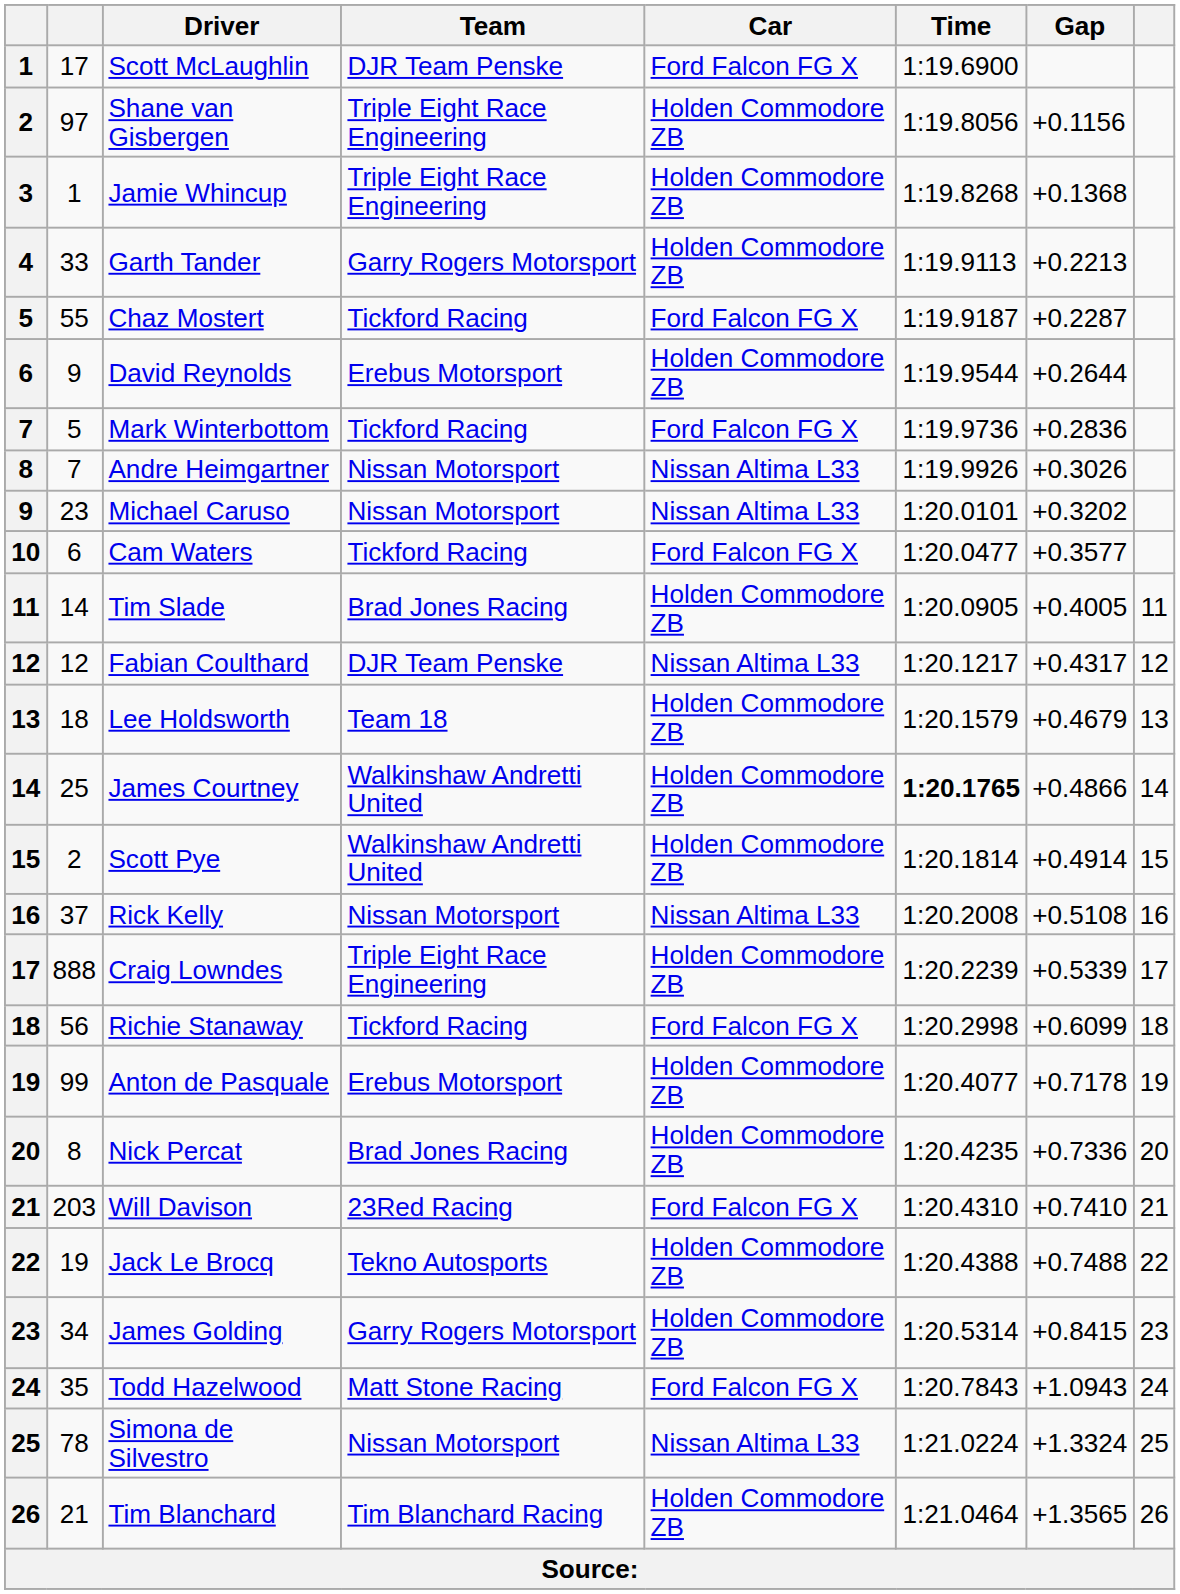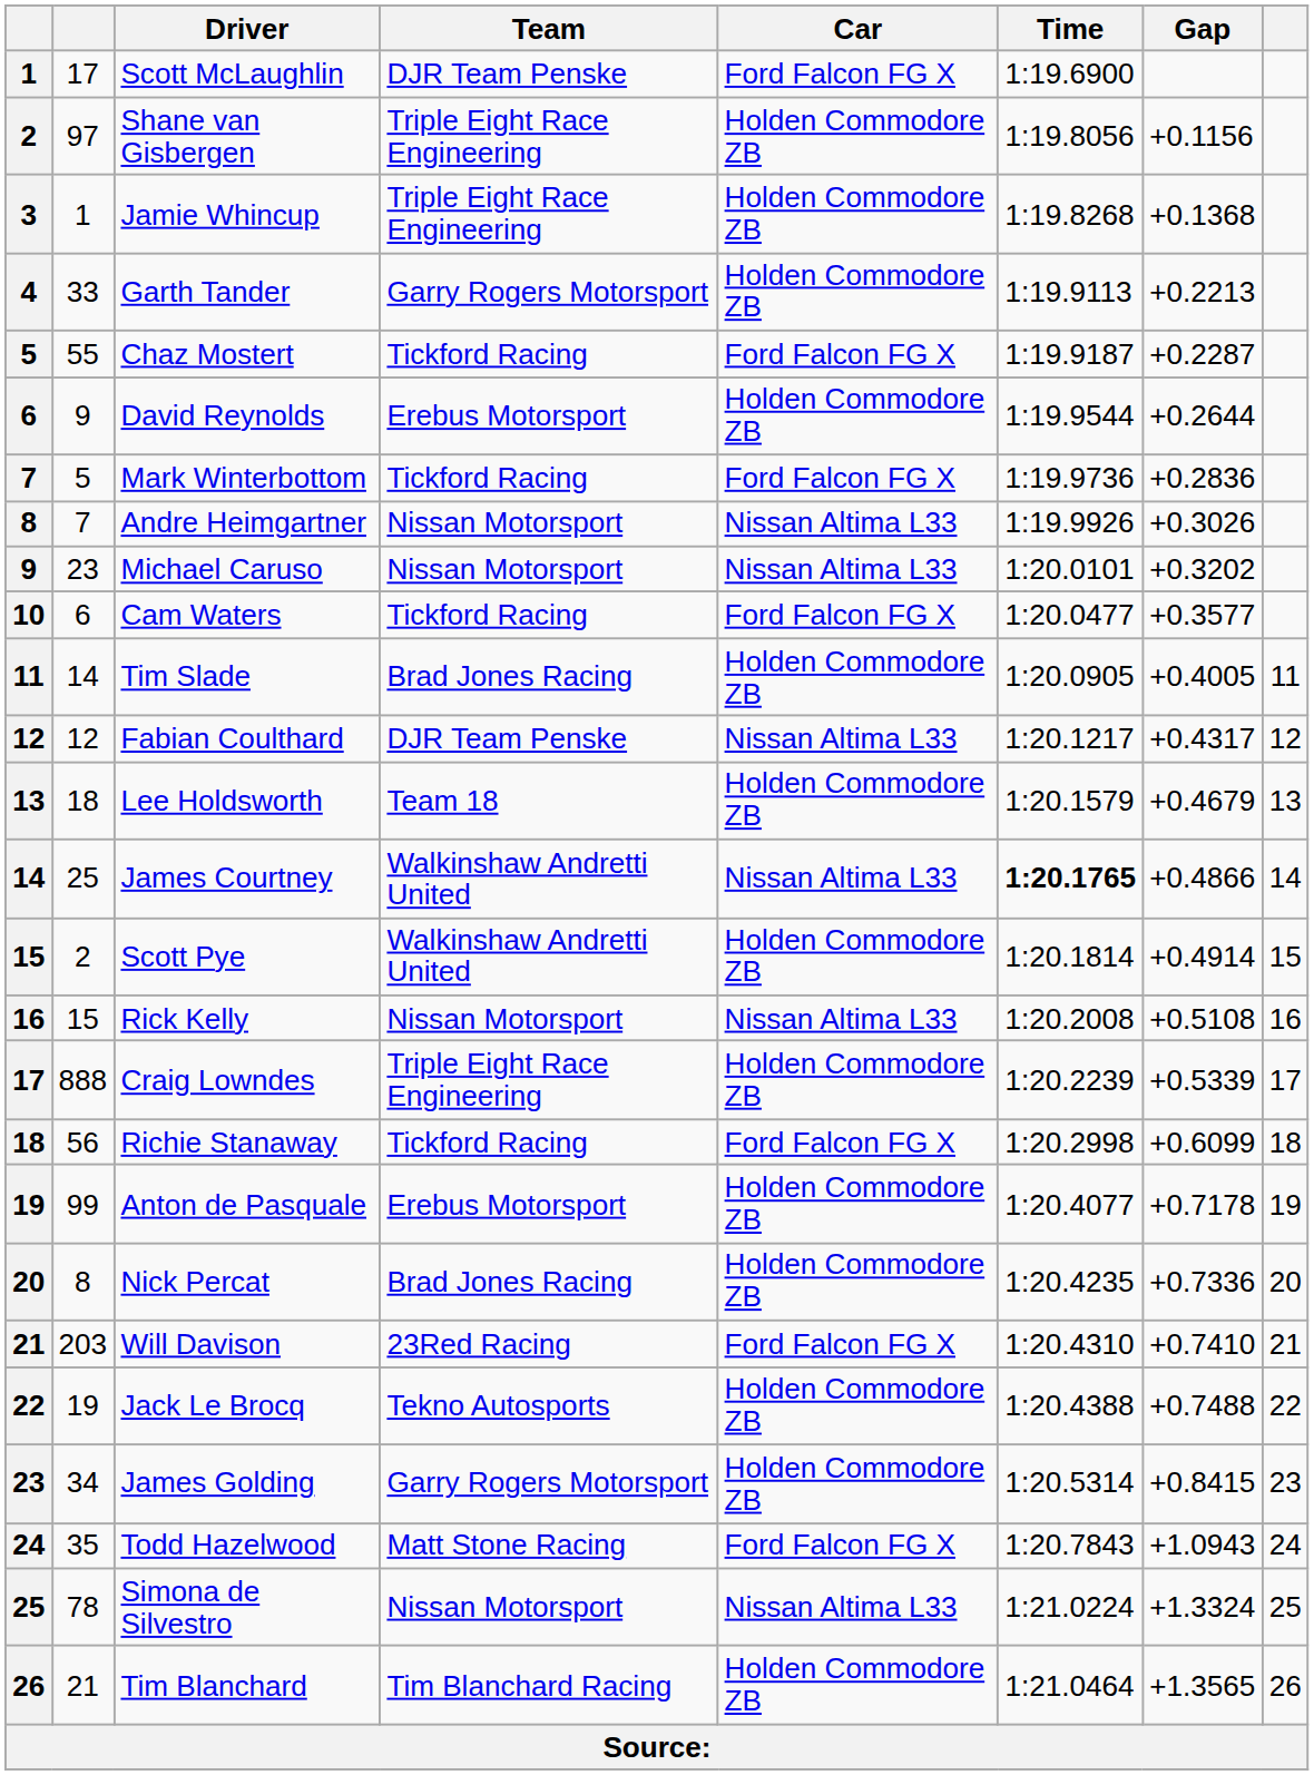James Courtney | Car: Holden Commodore ZB -> Nissan Altima L33
Rick Kelly | column 2: 37 -> 15
